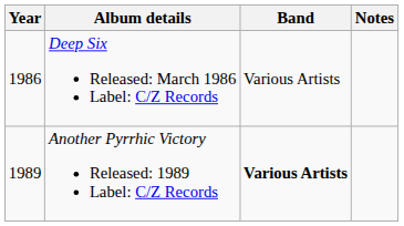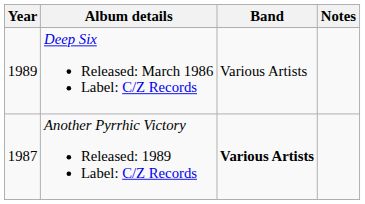Deep Six Released: March 1986 Label: C/Z Records | Year: 1986 -> 1989
Another Pyrrhic Victory Released: 1989 Label: C/Z Records | Year: 1989 -> 1987
